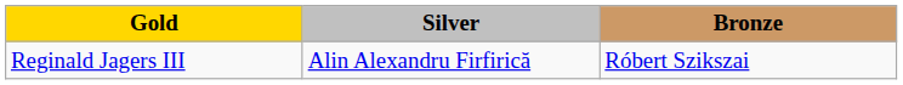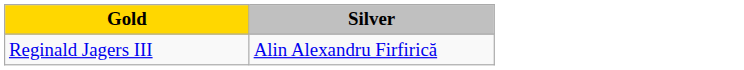- column: Bronze | Róbert Szikszai
